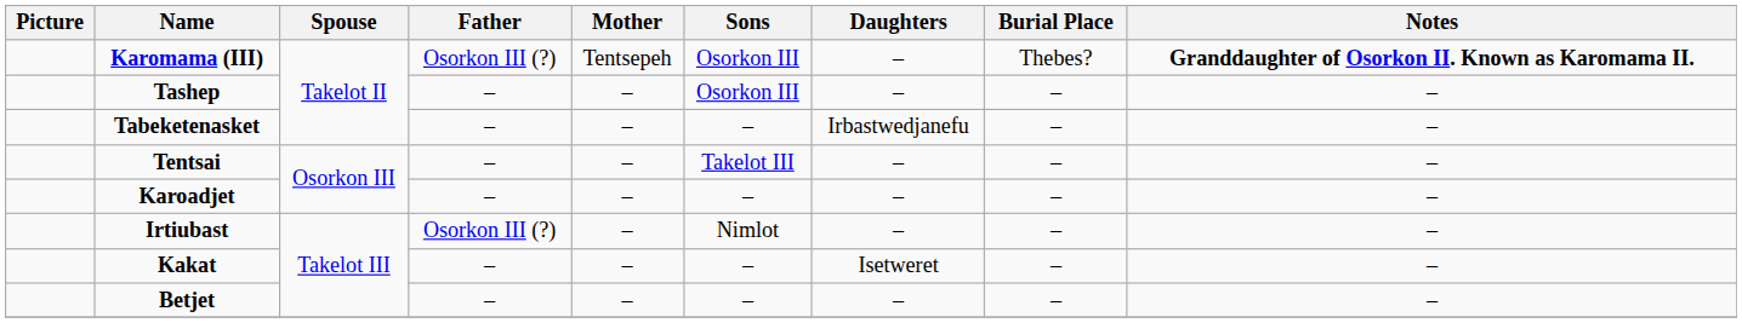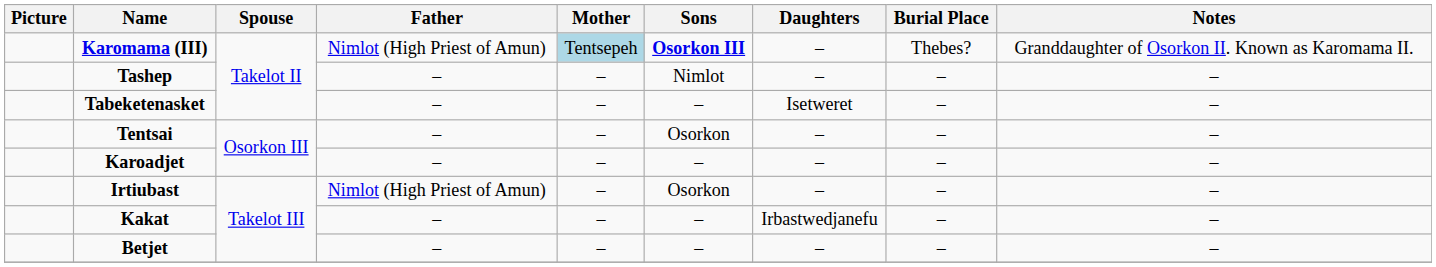Karomama (III) | Father: Osorkon III (?) -> Nimlot (High Priest of Amun)
Karomama (III) | Mother: no background -> lightblue background
Karomama (III) | Sons: normal -> bold
Karomama (III) | Notes: bold -> normal
Tashep | Sons: Osorkon III -> Nimlot
Tabeketenasket | Daughters: Irbastwedjanefu -> Isetweret
Tentsai | Sons: Takelot III -> Osorkon
Irtiubast | Father: Osorkon III (?) -> Nimlot (High Priest of Amun)
Irtiubast | Sons: Nimlot -> Osorkon
Kakat | Daughters: Isetweret -> Irbastwedjanefu
